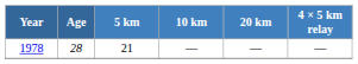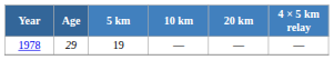1978 | Age: 28 -> 29
1978 | 5 km: 21 -> 19
